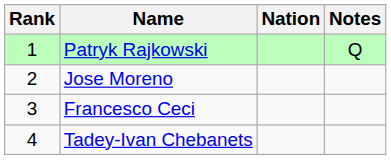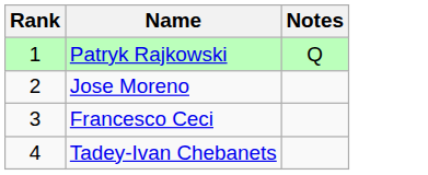- column: Nation
